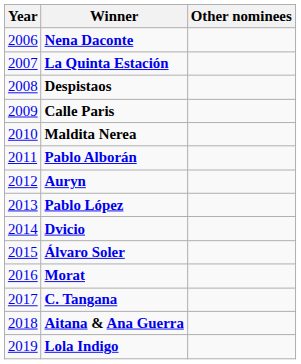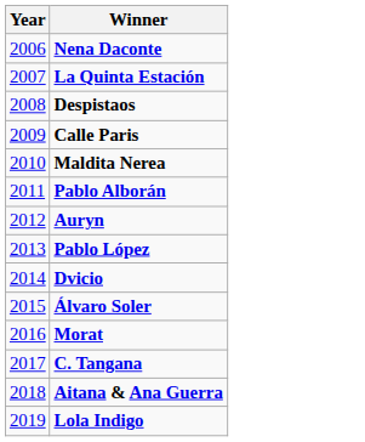- column: Other nominees
